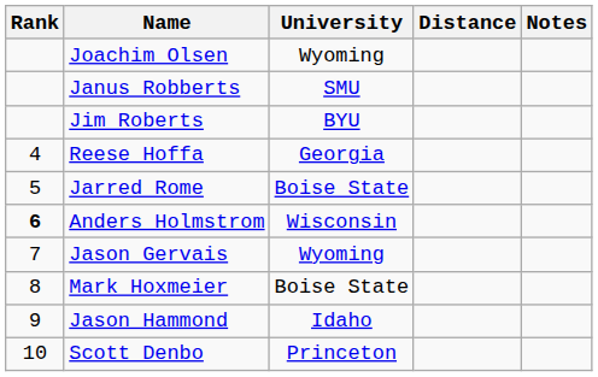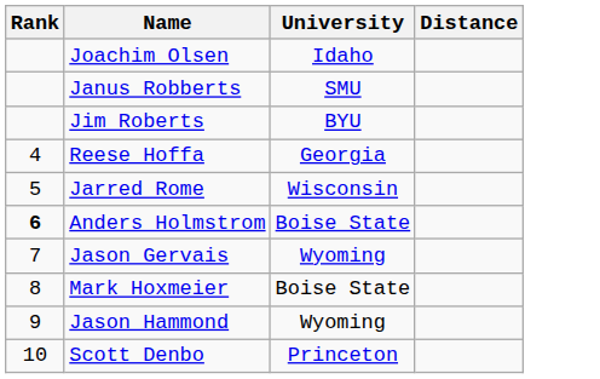- column: Notes
Joachim Olsen | University: Wyoming -> Idaho
Jarred Rome | University: Boise State -> Wisconsin
Anders Holmstrom | University: Wisconsin -> Boise State
Jason Hammond | University: Idaho -> Wyoming
